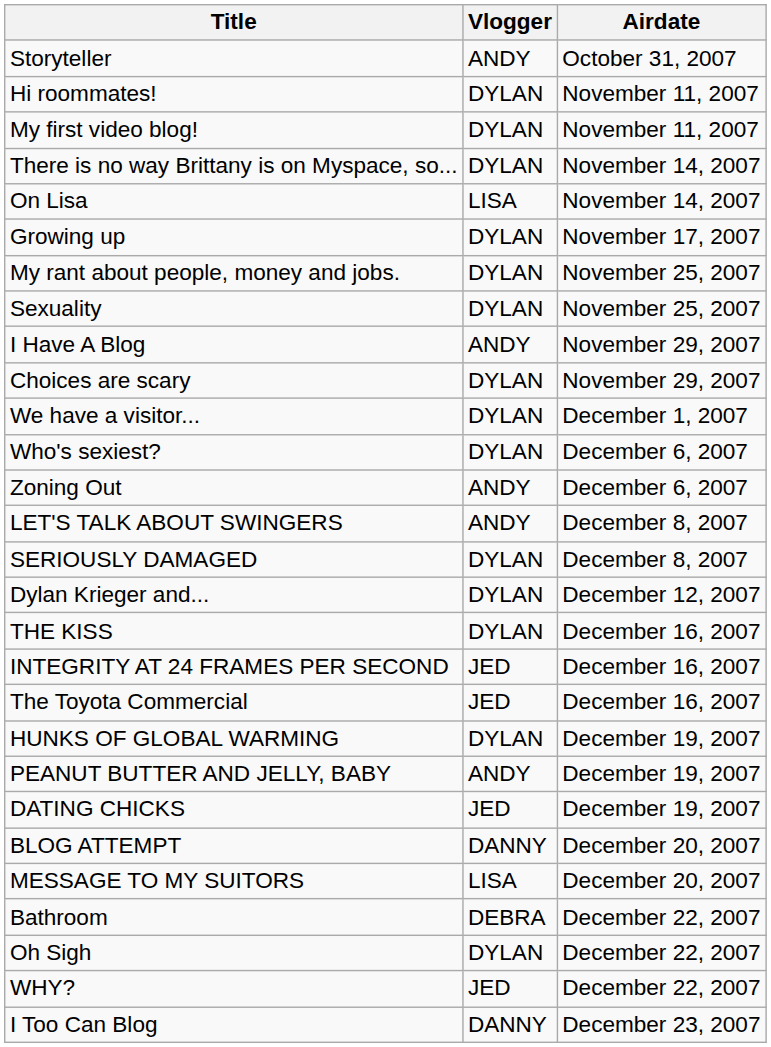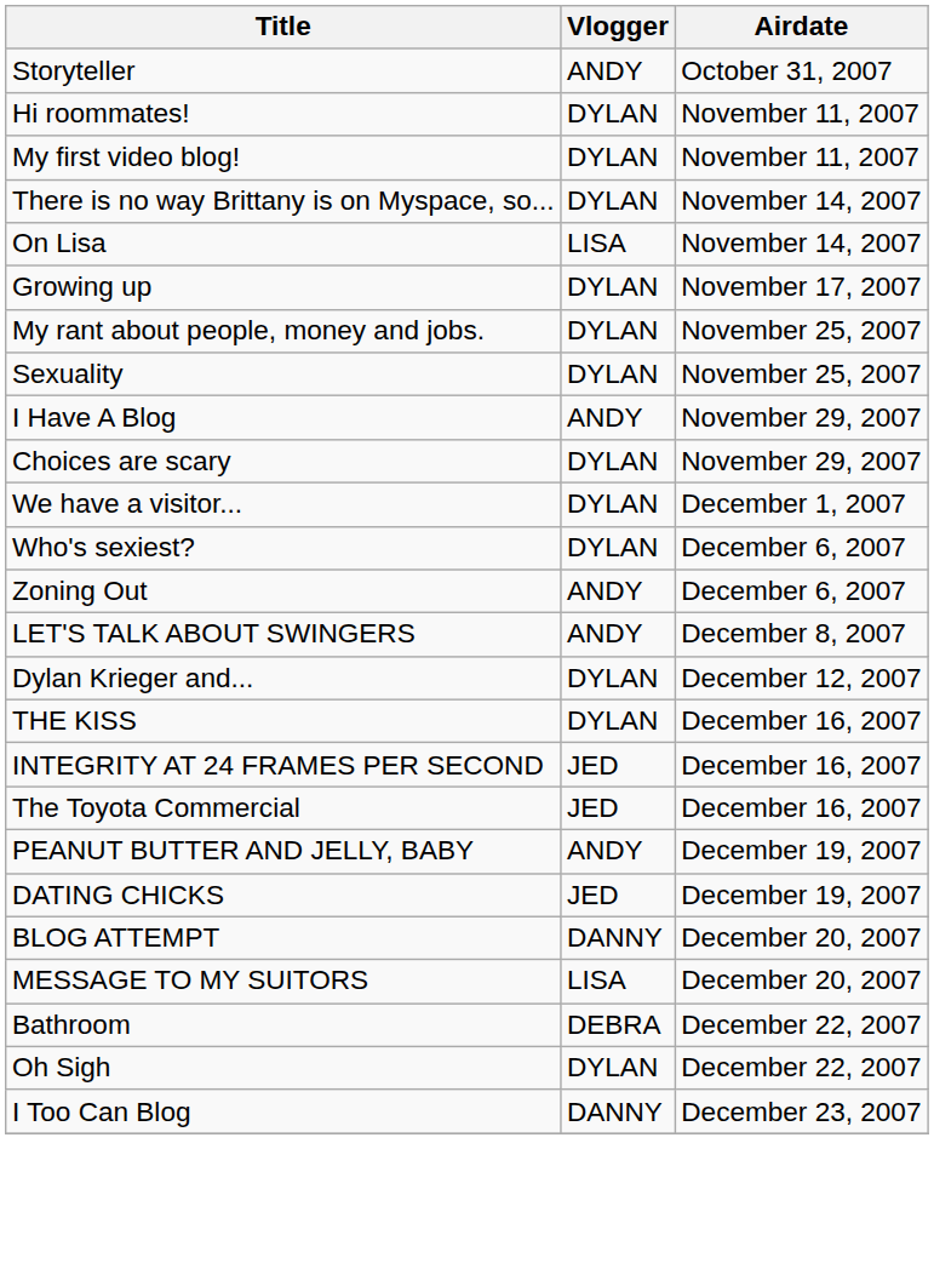- row: SERIOUSLY DAMAGED | DYLAN | December 8, 2007
- row: HUNKS OF GLOBAL WARMING | DYLAN | December 19, 2007
- row: WHY? | JED | December 22, 2007
